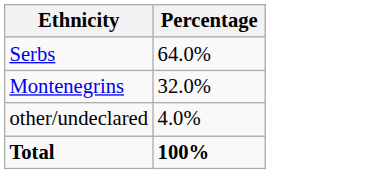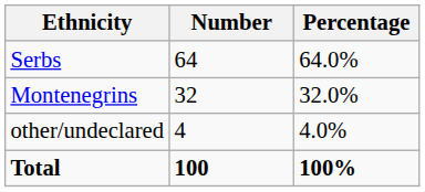+ column: Number | 64 | 32 | 4 | 100
